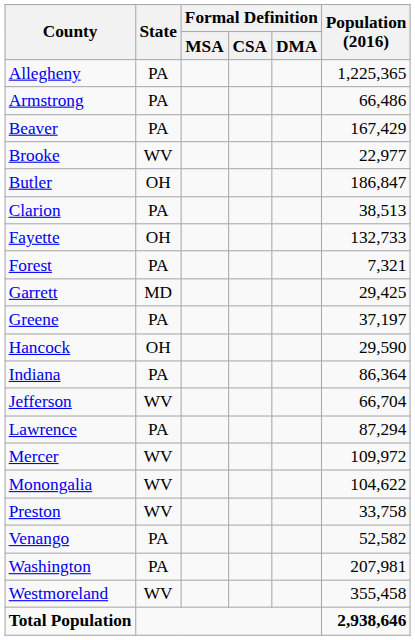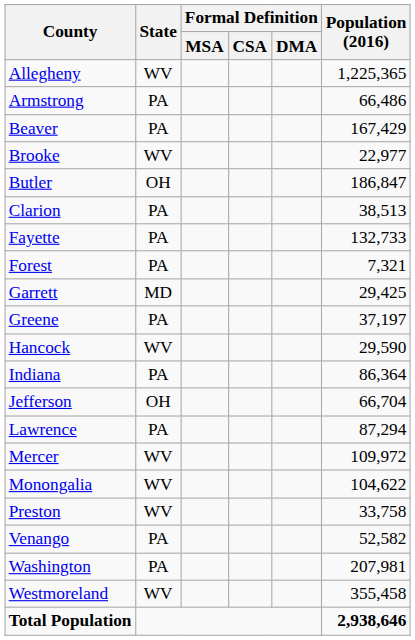Allegheny | State: PA -> WV
Fayette | State: OH -> PA
Hancock | State: OH -> WV
Jefferson | State: WV -> OH
